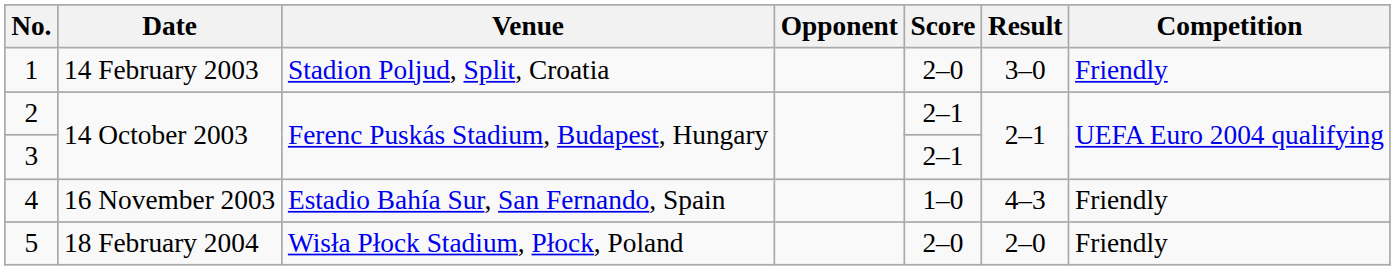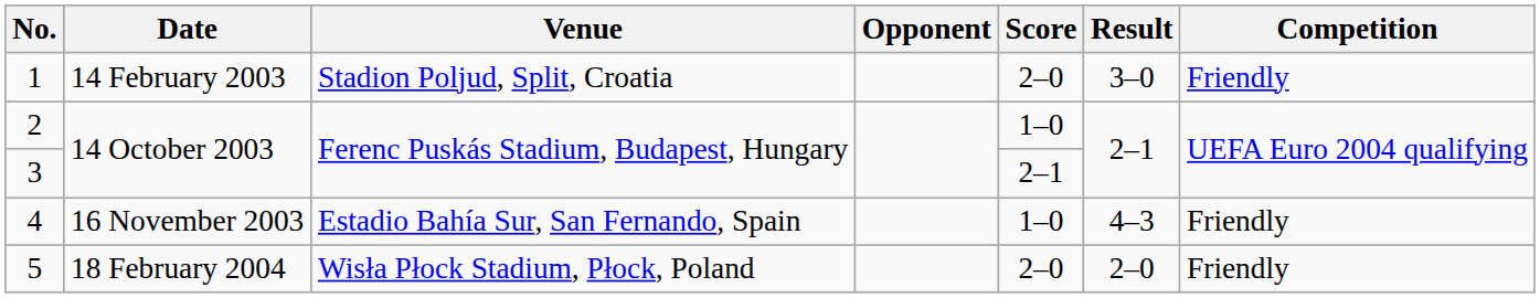2 | Score: 2–1 -> 1–0
